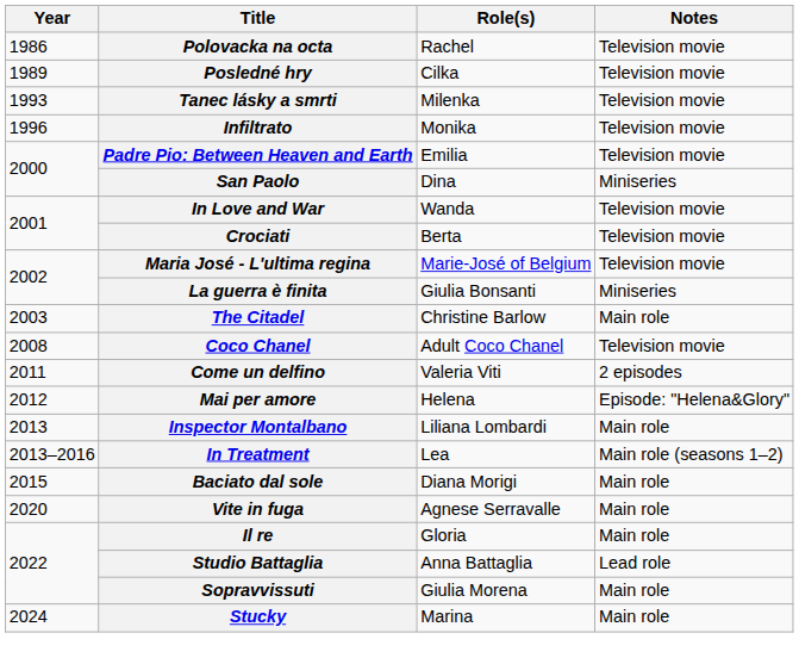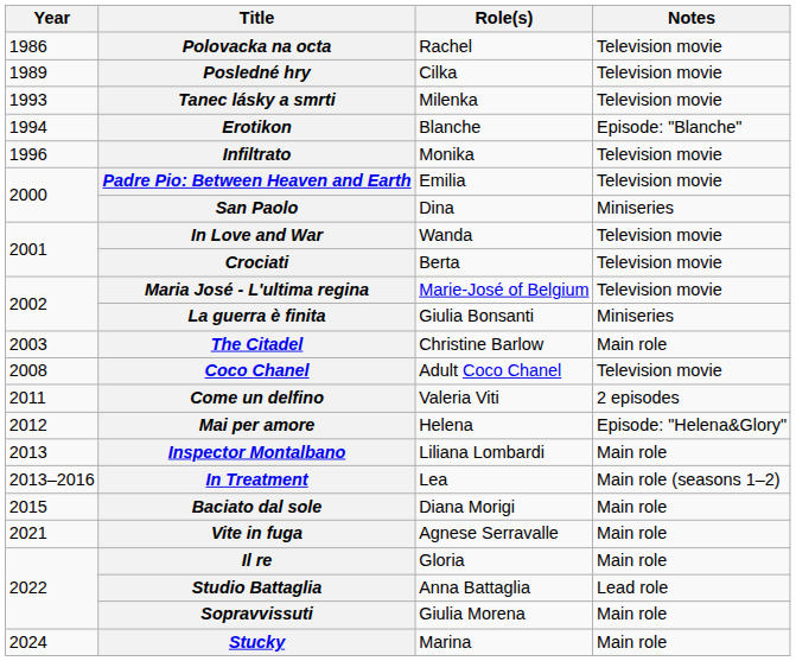+ row: 1994 | Erotikon | Blanche | Episode: "Blanche"
Vite in fuga | Year: 2020 -> 2021
